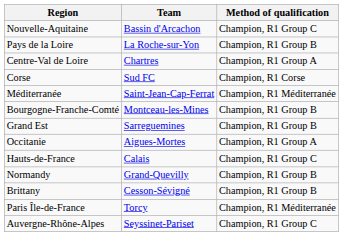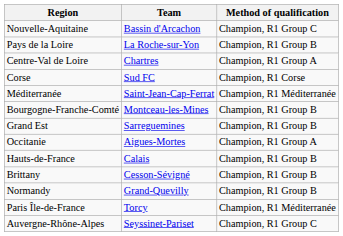Hauts-de-France | Method of qualification: Champion, R1 Group C -> Champion, R1 Group B
rows swapped: Normandy <-> Brittany
